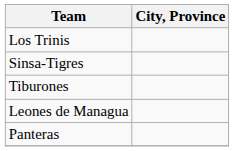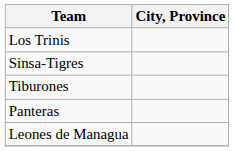rows swapped: Panteras <-> Leones de Managua
